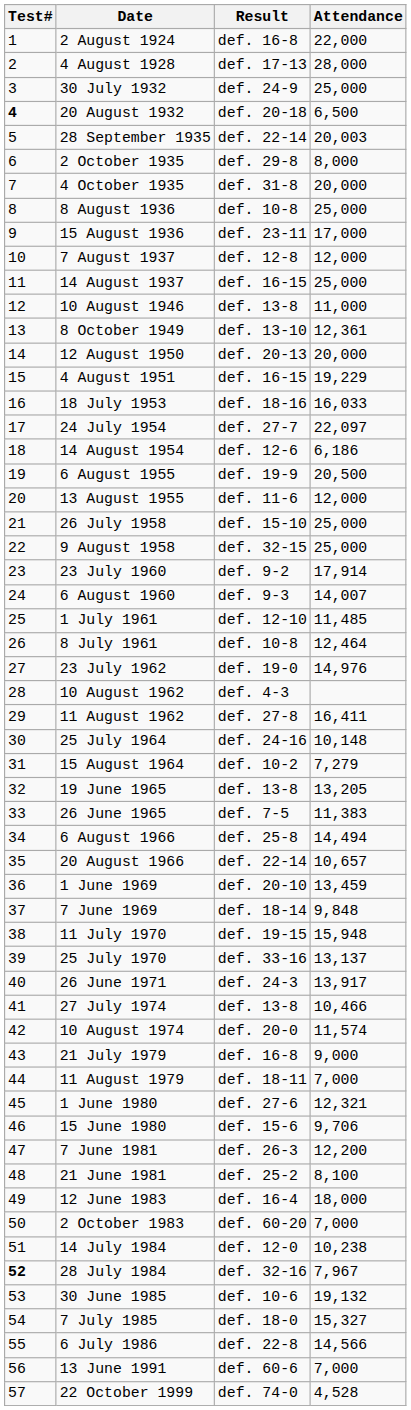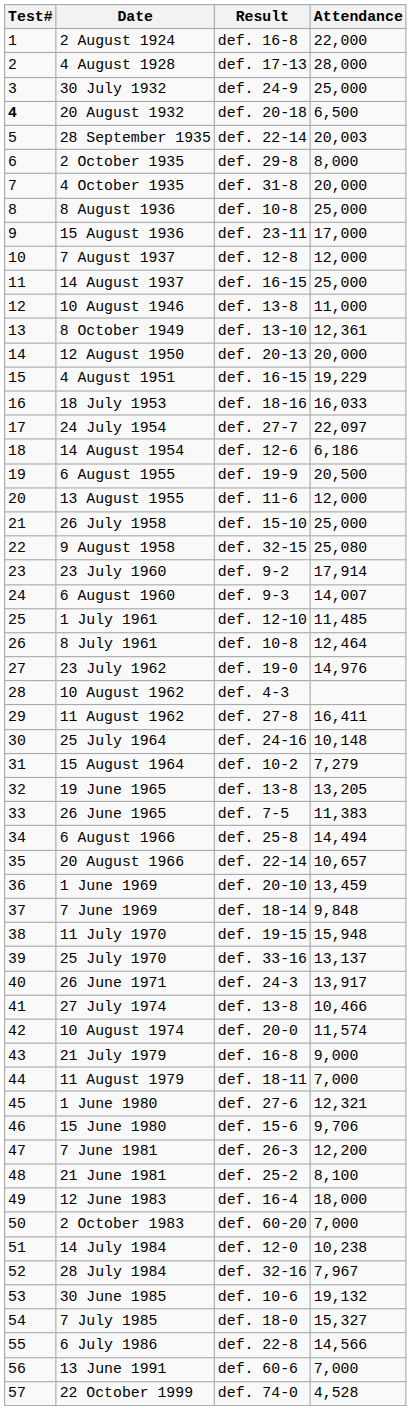9 August 1958 | Attendance: 25,000 -> 25,080
28 July 1984 | Test#: bold -> normal
